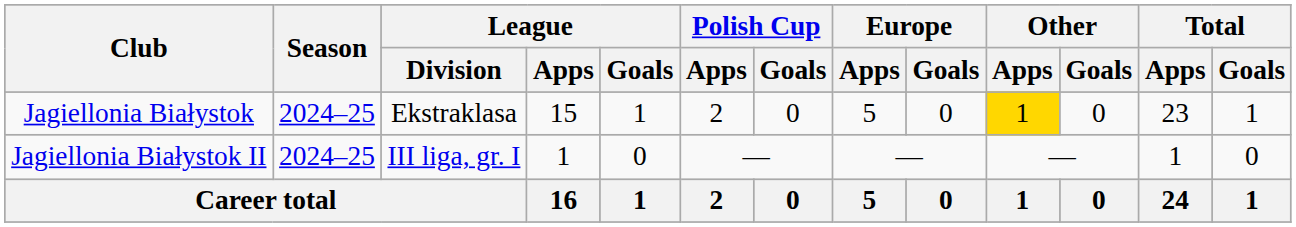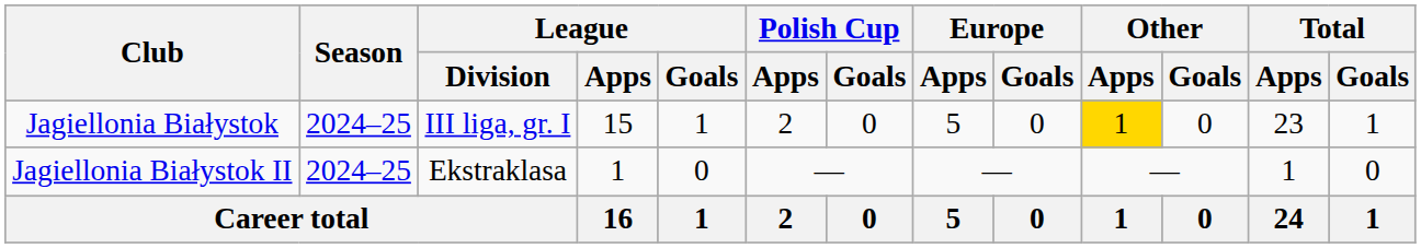Jagiellonia Białystok | League / Division: Ekstraklasa -> III liga, gr. I
Jagiellonia Białystok II | League / Division: III liga, gr. I -> Ekstraklasa
